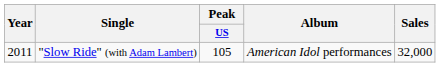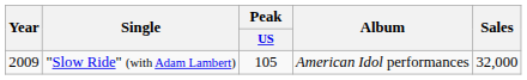"Slow Ride" (with Adam Lambert) | Year: 2011 -> 2009
